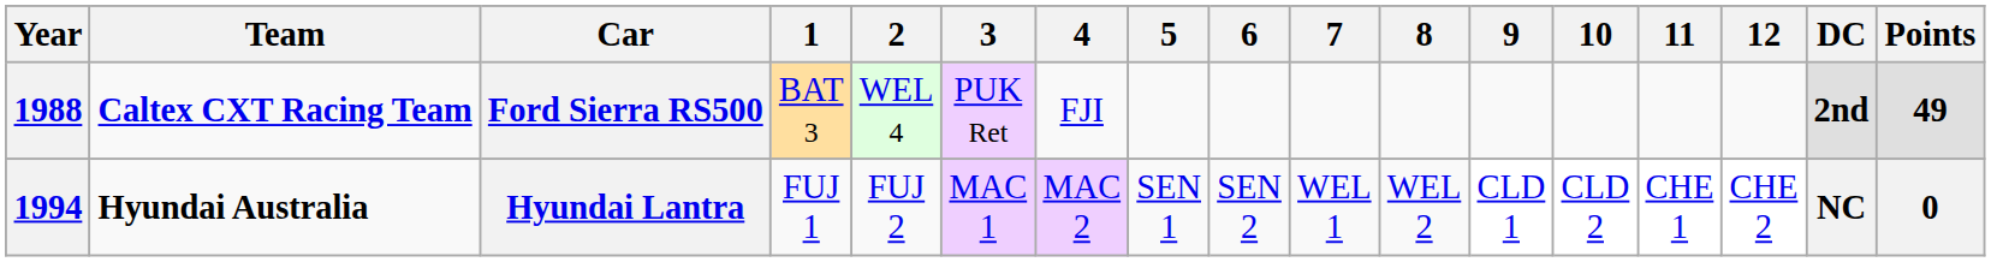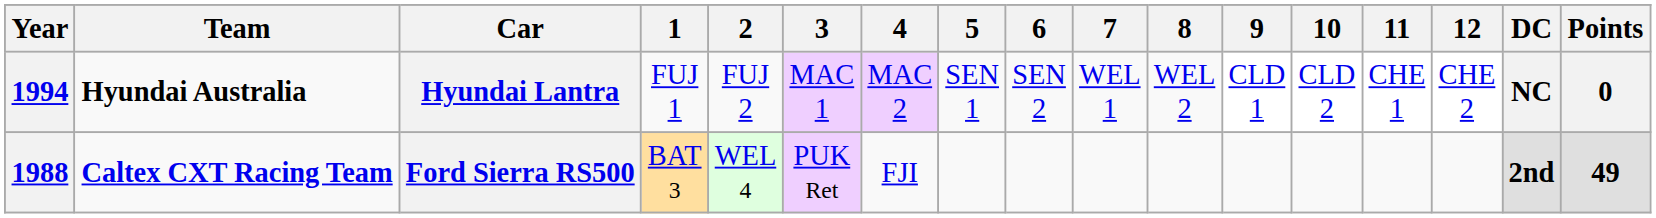rows swapped: Ford Sierra RS500 <-> Hyundai Lantra
